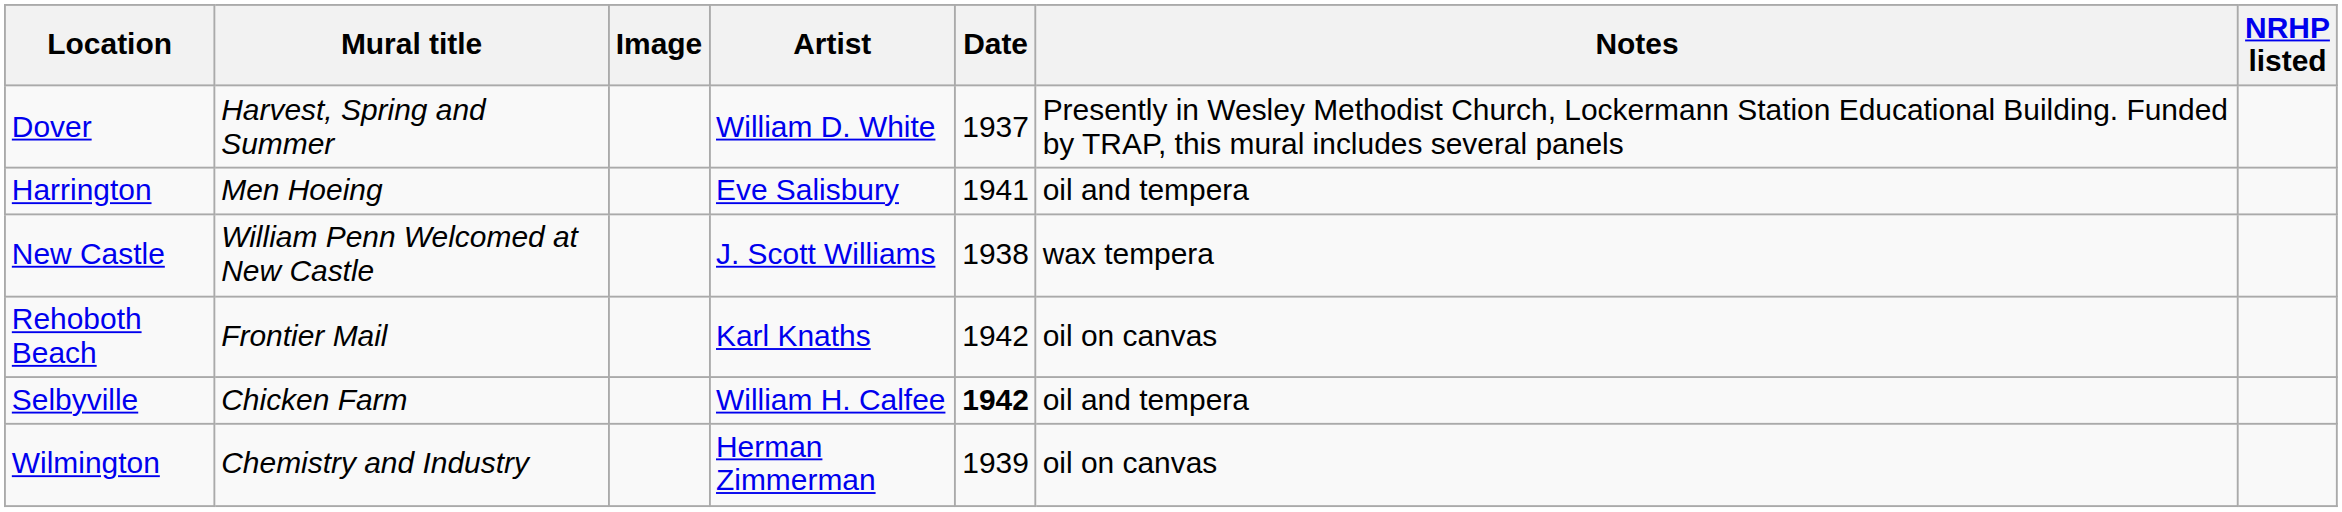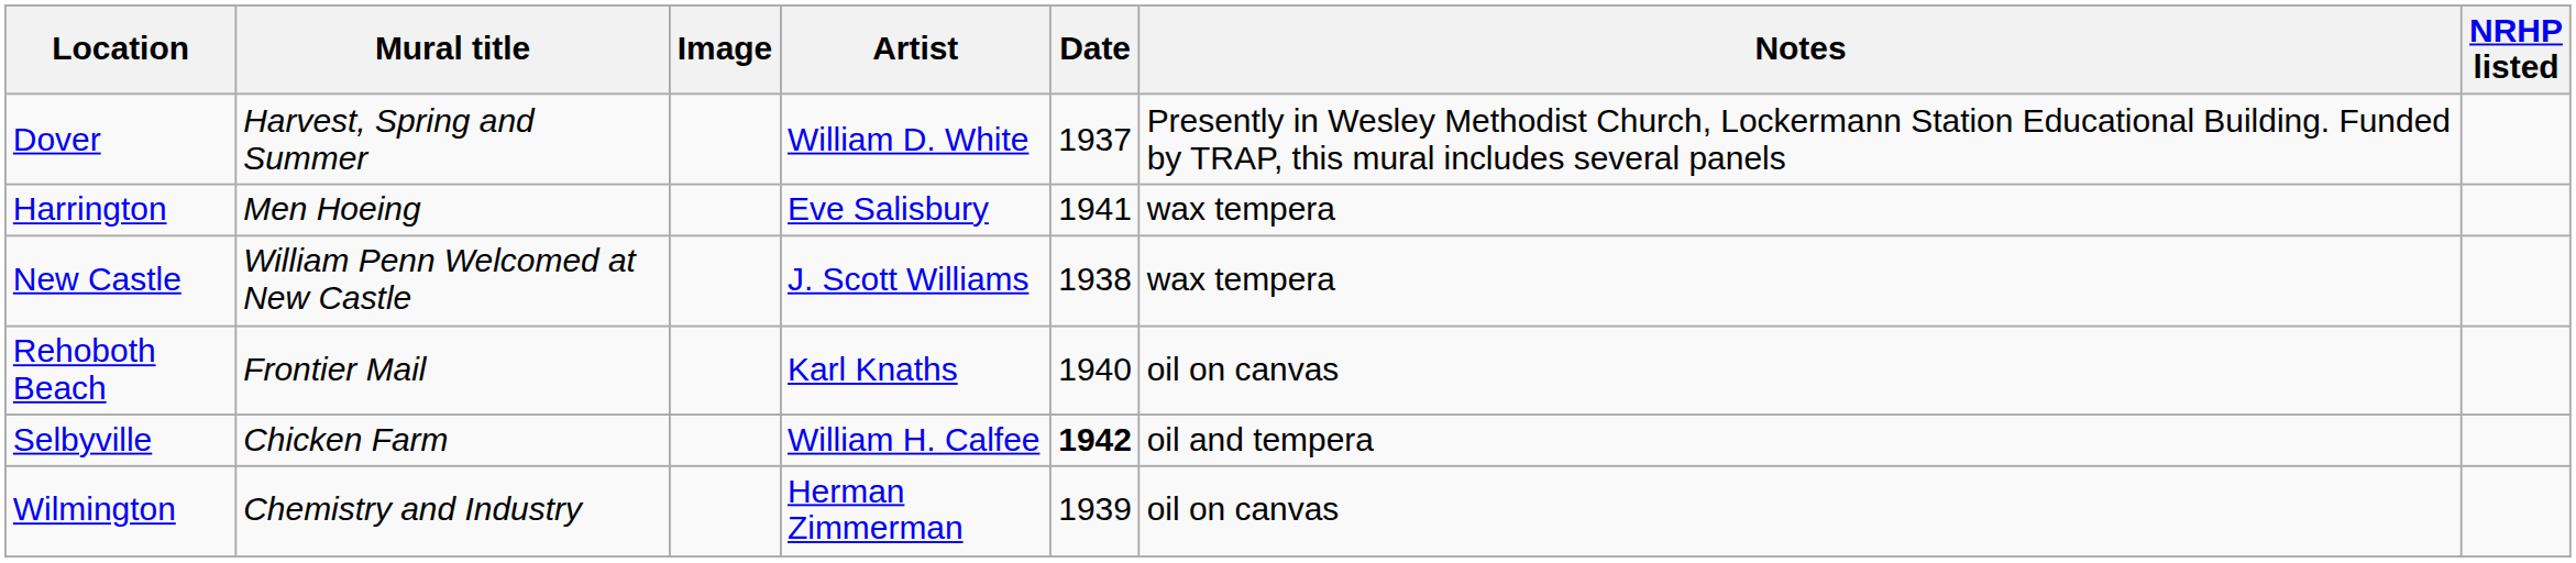Harrington | Notes: oil and tempera -> wax tempera
Rehoboth Beach | Date: 1942 -> 1940
